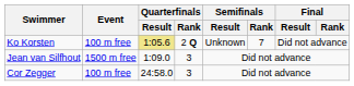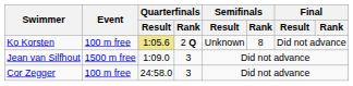Ko Korsten | Semifinals / Rank: 7 -> 8
